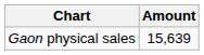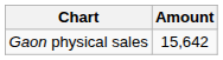Gaon physical sales | Amount: 15,639 -> 15,642
